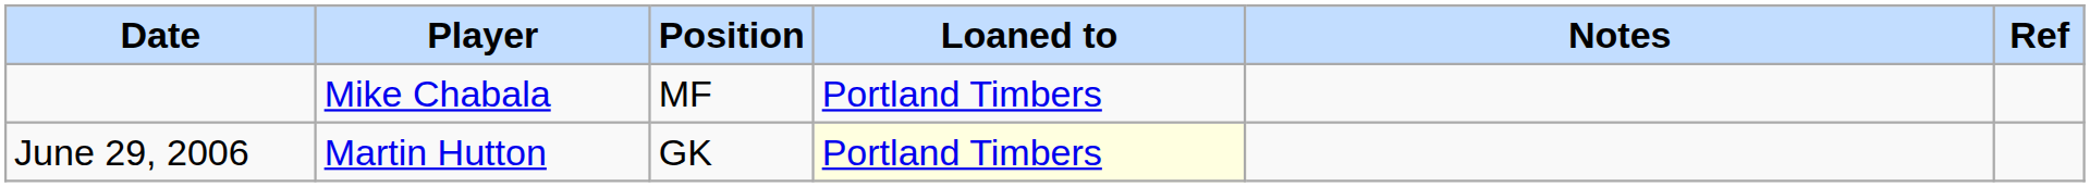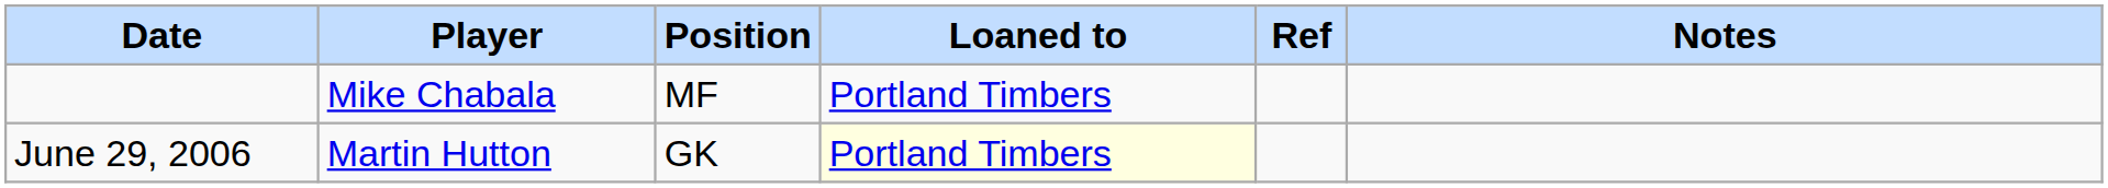columns swapped: Notes <-> Ref
